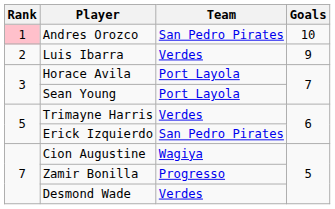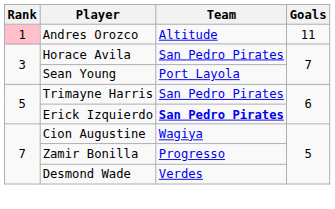Andres Orozco | Team: San Pedro Pirates -> Altitude
Andres Orozco | Goals: 10 -> 11
- row: 2 | Luis Ibarra | Verdes | 9
Horace Avila | Team: Port Layola -> San Pedro Pirates
Trimayne Harris | Team: Verdes -> San Pedro Pirates
Erick Izquierdo | Team: normal -> bold
